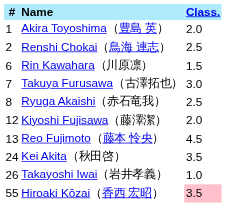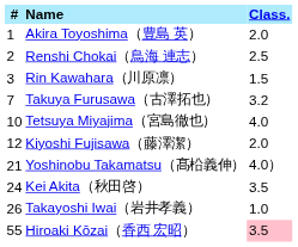Rin Kawahara（川原凛） | #: 6 -> 3
Takuya Furusawa（古澤拓也） | Class.: 3.0 -> 3.2
- row: 8 | Ryuga Akaishi（赤石竜我） | 2.5
+ row: 10 | Tetsuya Miyajima（宮島徹也） | 4.0
- row: 13 | Reo Fujimoto（藤本 怜央） | 4.5
+ row: 21 | Yoshinobu Takamatsu（髙柗義伸） | 4.0）
